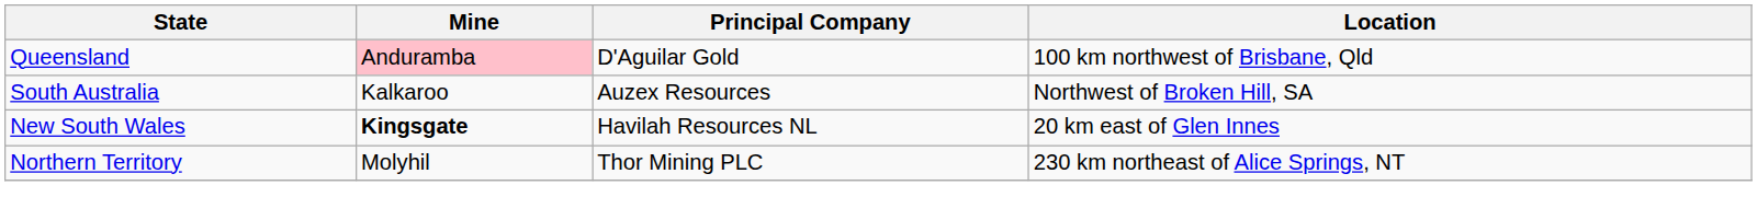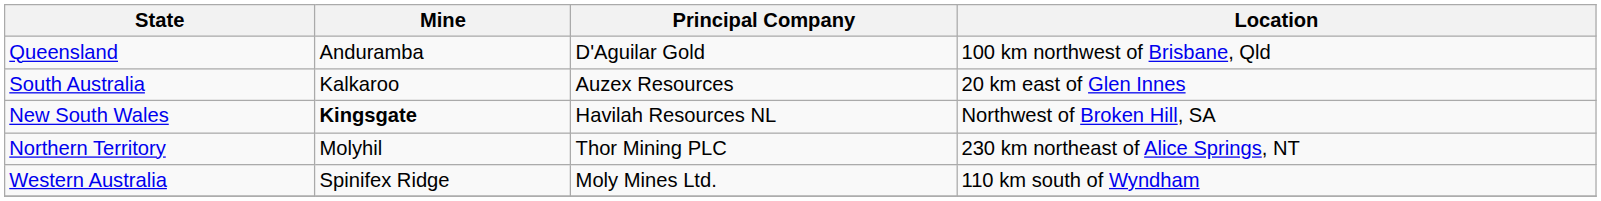Queensland | Mine: pink background -> no background
South Australia | Location: Northwest of Broken Hill, SA -> 20 km east of Glen Innes
New South Wales | Location: 20 km east of Glen Innes -> Northwest of Broken Hill, SA
+ row: Western Australia | Spinifex Ridge | Moly Mines Ltd. | 110 km south of Wyndham
